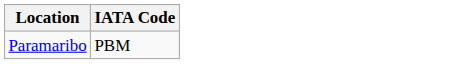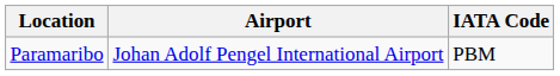+ column: Airport | Johan Adolf Pengel International Airport
